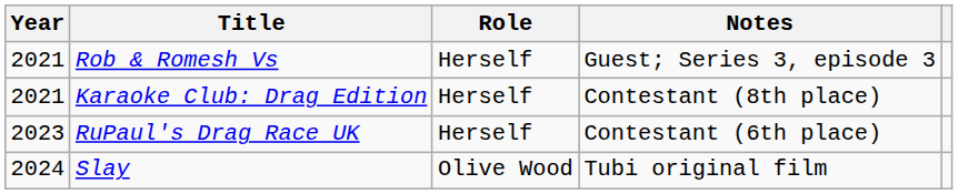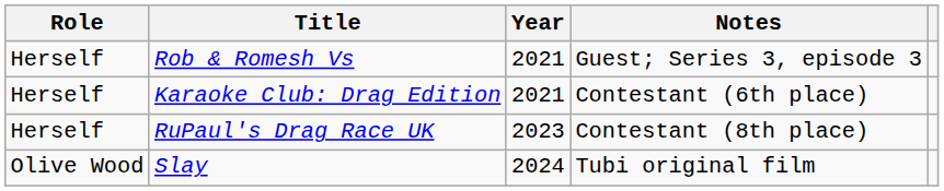columns swapped: Year <-> Role
Karaoke Club: Drag Edition | Notes: Contestant (8th place) -> Contestant (6th place)
RuPaul's Drag Race UK | Notes: Contestant (6th place) -> Contestant (8th place)
